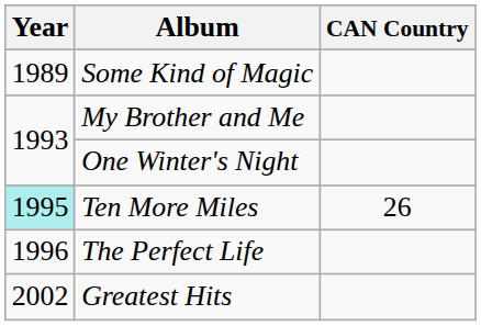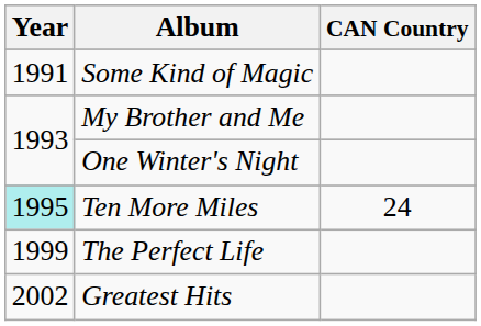Some Kind of Magic | Year: 1989 -> 1991
Ten More Miles | CAN Country: 26 -> 24
The Perfect Life | Year: 1996 -> 1999
